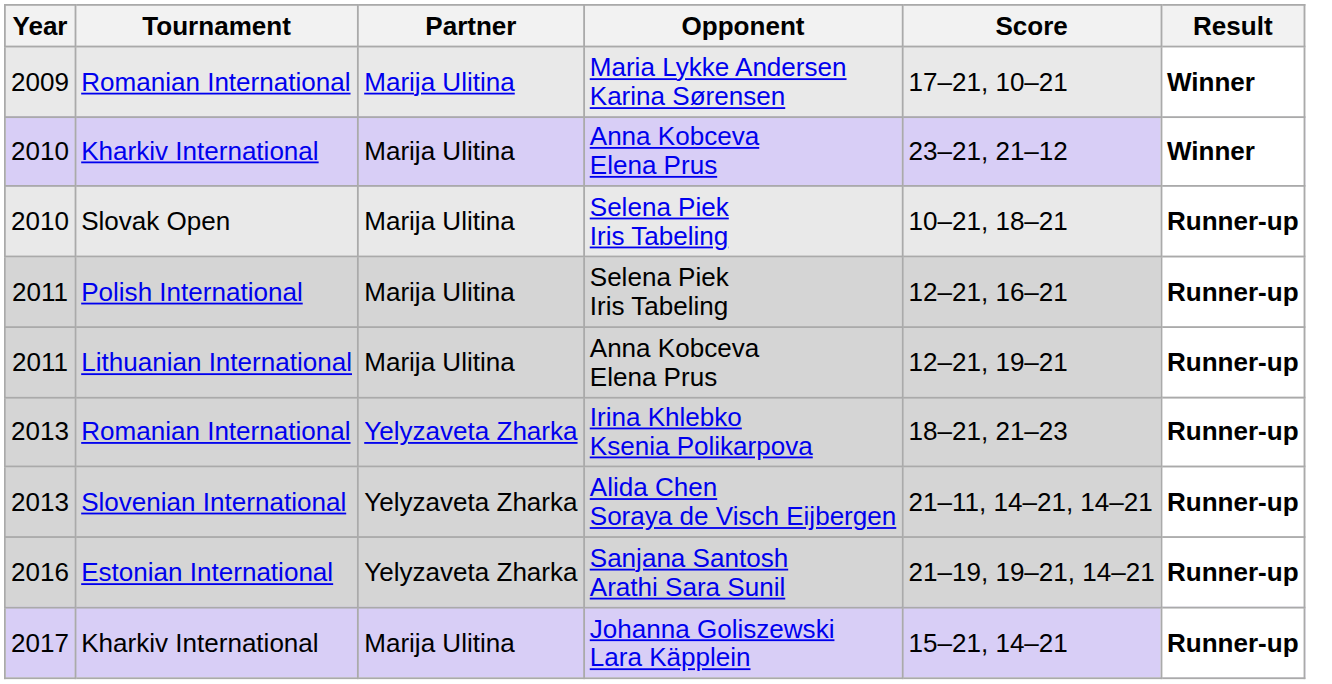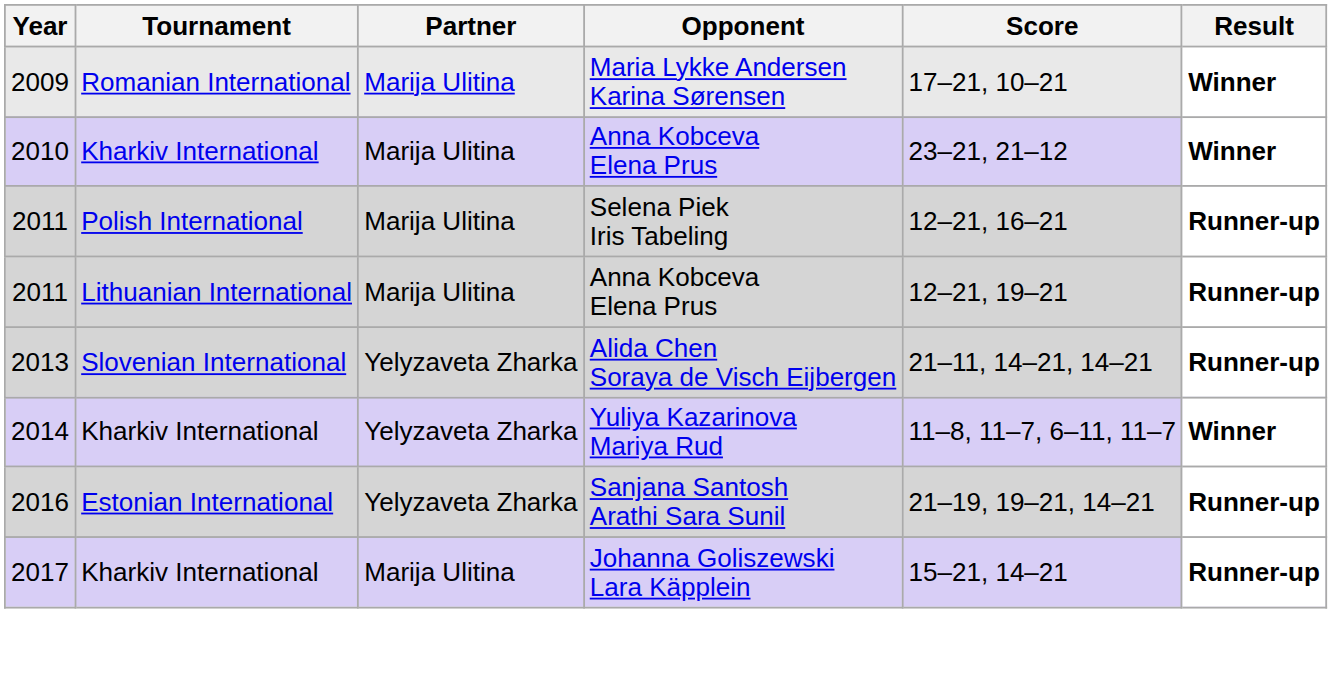- row: 2010 | Slovak Open | Marija Ulitina | Selena Piek Iris Tabeling | 10–21, 18–21 | Runner-up
- row: 2013 | Romanian International | Yelyzaveta Zharka | Irina Khlebko Ksenia Polikarpova | 18–21, 21–23 | Runner-up
+ row: 2014 | Kharkiv International | Yelyzaveta Zharka | Yuliya Kazarinova Mariya Rud | 11–8, 11–7, 6–11, 11–7 | Winner
